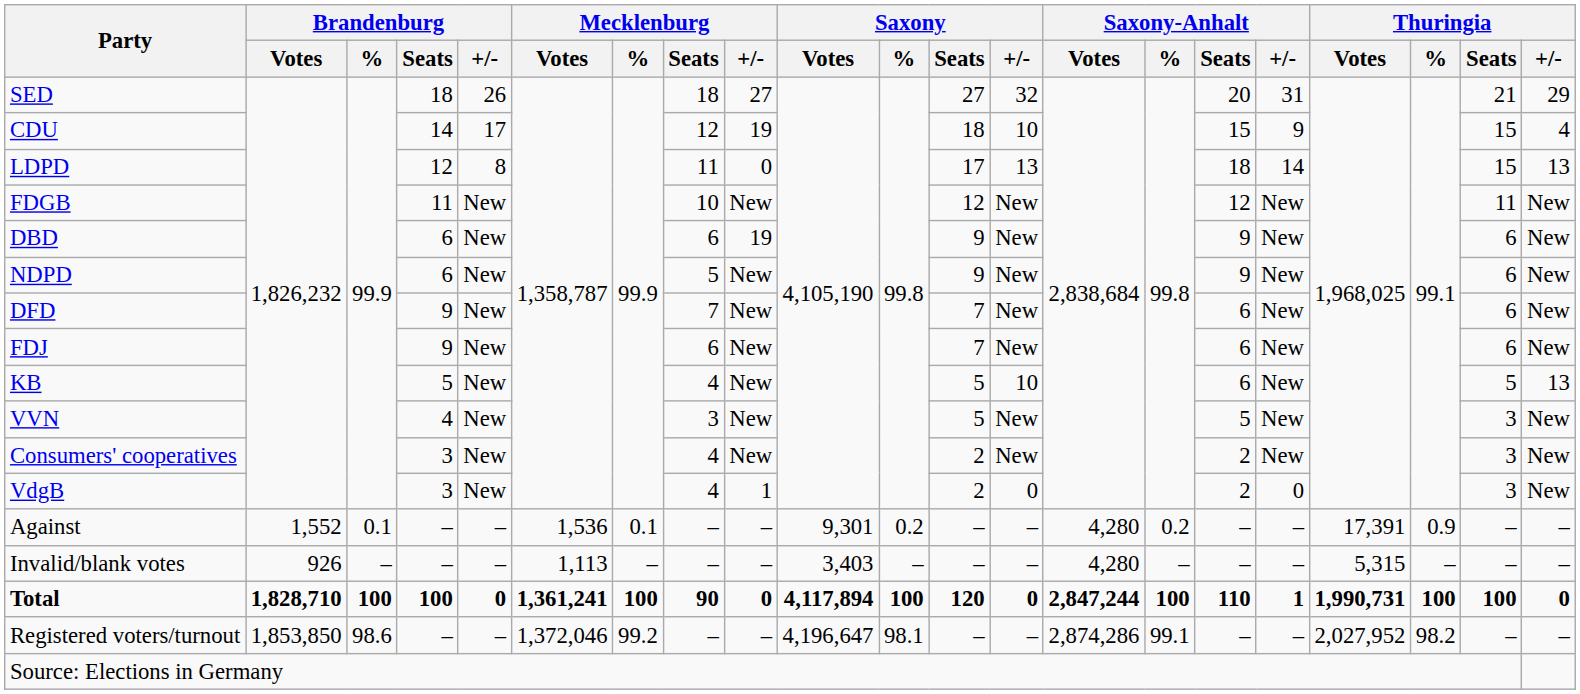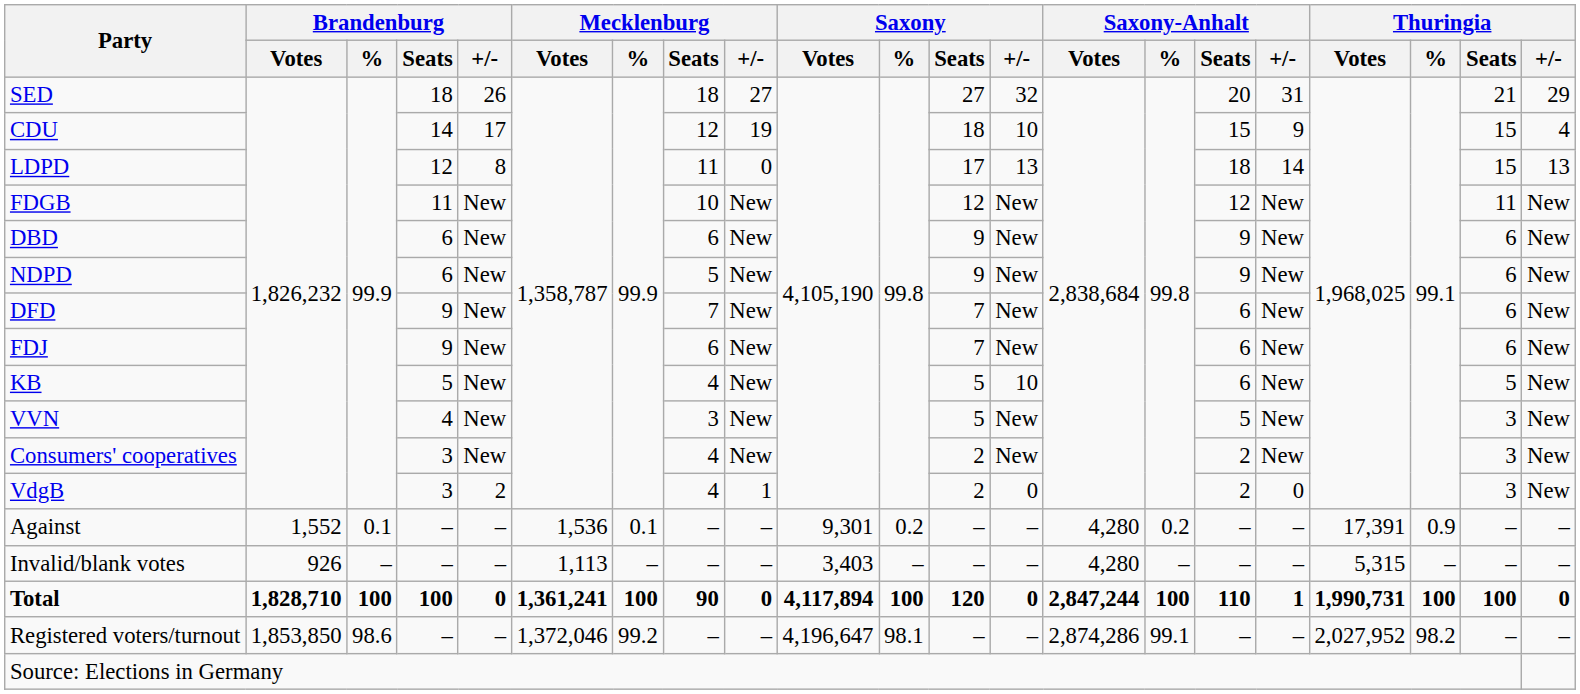DBD | Mecklenburg / +/-: 19 -> New
KB | Thuringia / +/-: 13 -> New
VdgB | Brandenburg / +/-: New -> 2
